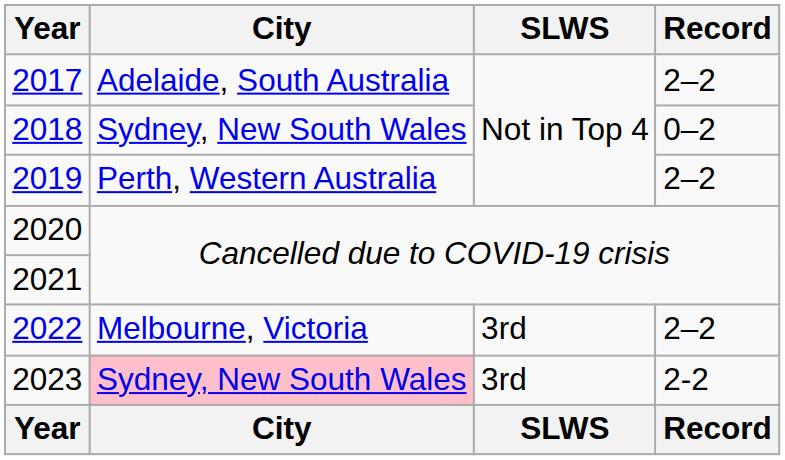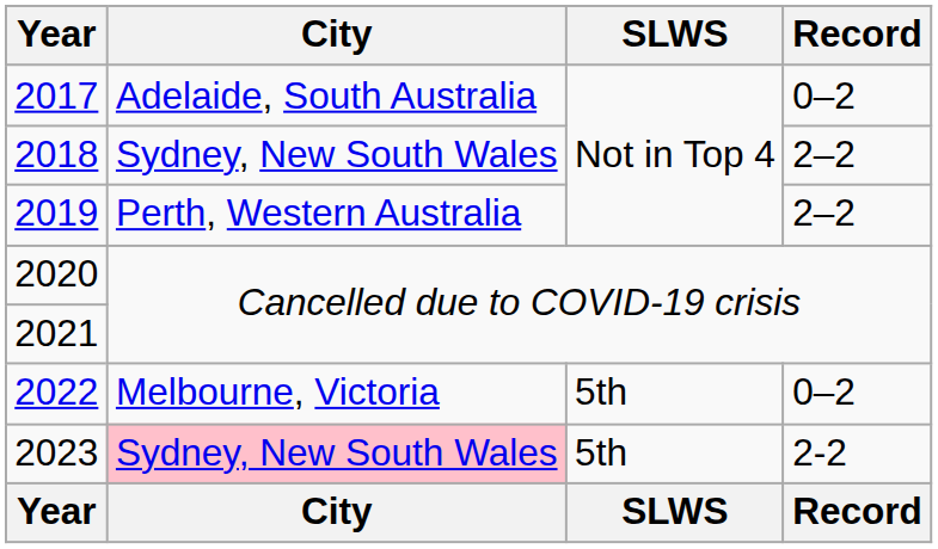2017 | Record: 2–2 -> 0–2
2018 | Record: 0–2 -> 2–2
2022 | SLWS: 3rd -> 5th
2022 | Record: 2–2 -> 0–2
2023 | SLWS: 3rd -> 5th
